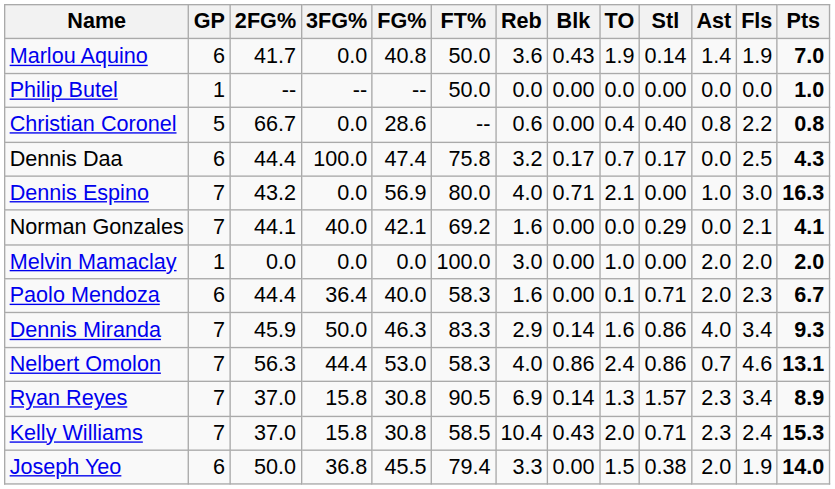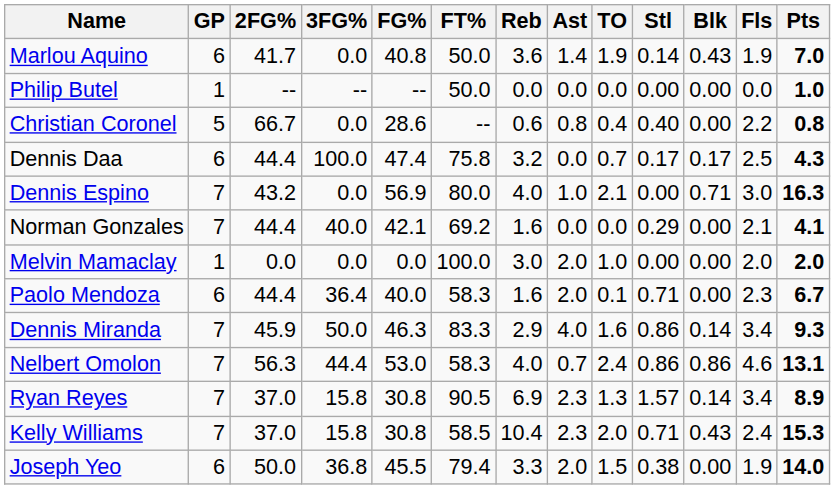columns swapped: Ast <-> Blk
Norman Gonzales | 2FG%: 44.1 -> 44.4
